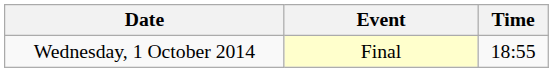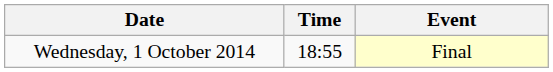columns swapped: Time <-> Event
